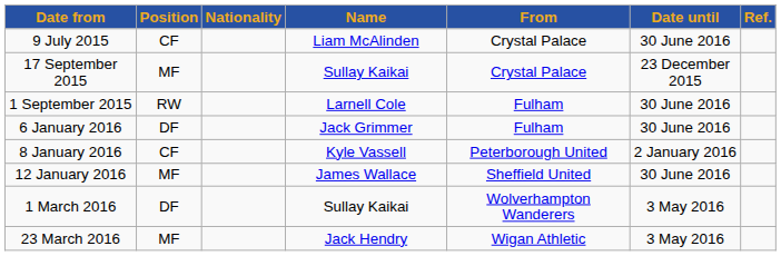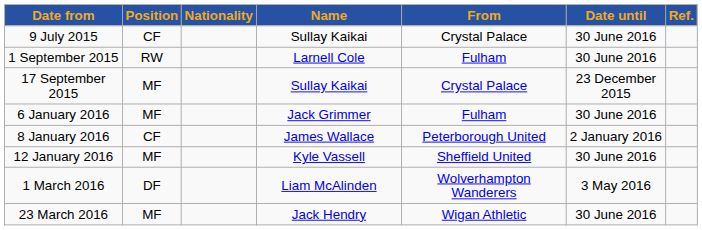9 July 2015 | Name: Liam McAlinden -> Sullay Kaikai
rows swapped: 1 September 2015 <-> 17 September 2015
6 January 2016 | Position: DF -> MF
8 January 2016 | Name: Kyle Vassell -> James Wallace
12 January 2016 | Name: James Wallace -> Kyle Vassell
1 March 2016 | Name: Sullay Kaikai -> Liam McAlinden
23 March 2016 | Date until: 3 May 2016 -> 30 June 2016
